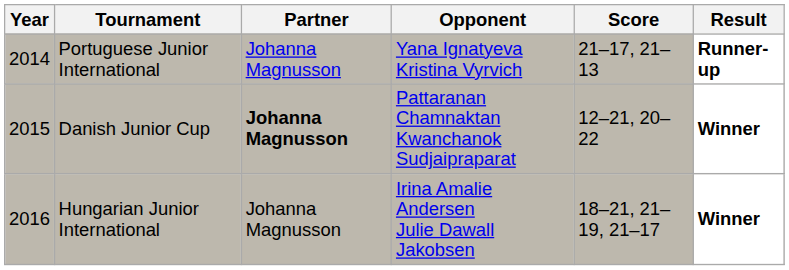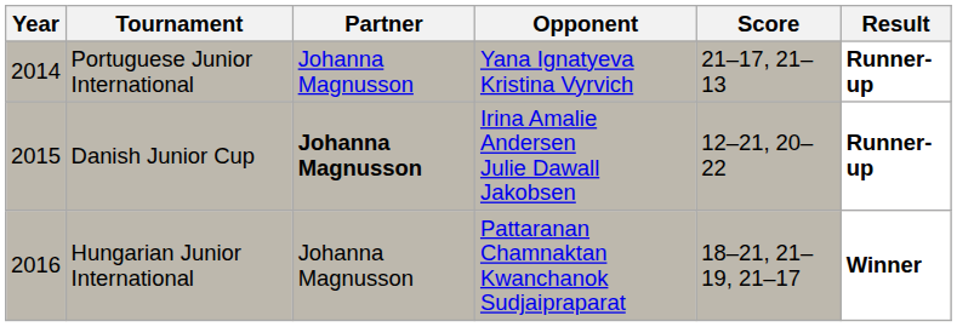Danish Junior Cup | Opponent: Pattaranan Chamnaktan Kwanchanok Sudjaipraparat -> Irina Amalie Andersen Julie Dawall Jakobsen
Danish Junior Cup | Result: Winner -> Runner-up
Hungarian Junior International | Opponent: Irina Amalie Andersen Julie Dawall Jakobsen -> Pattaranan Chamnaktan Kwanchanok Sudjaipraparat
